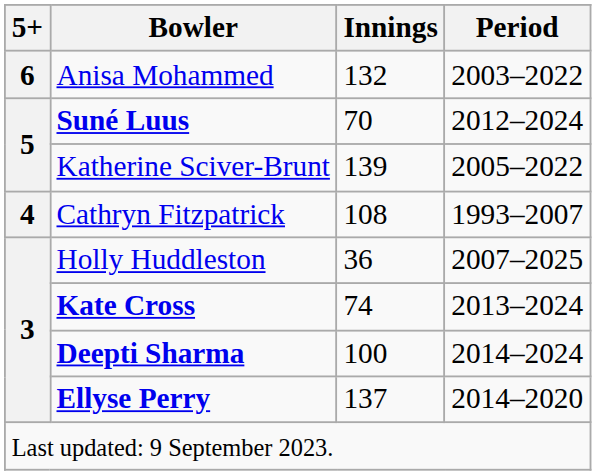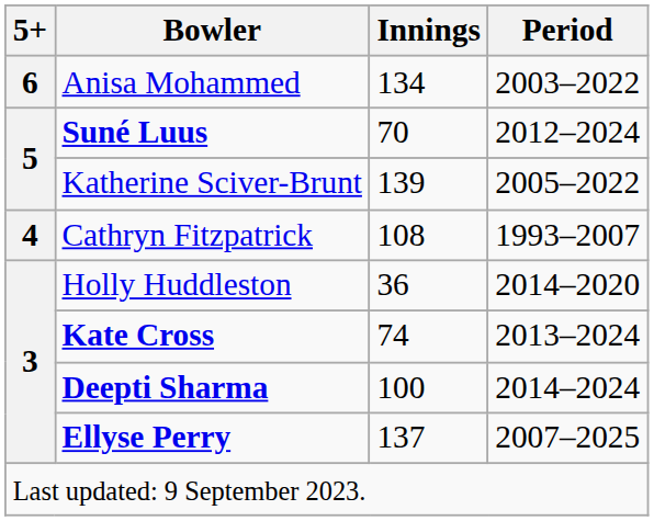Anisa Mohammed | Innings: 132 -> 134
Holly Huddleston | Period: 2007–2025 -> 2014–2020
Ellyse Perry | Period: 2014–2020 -> 2007–2025
